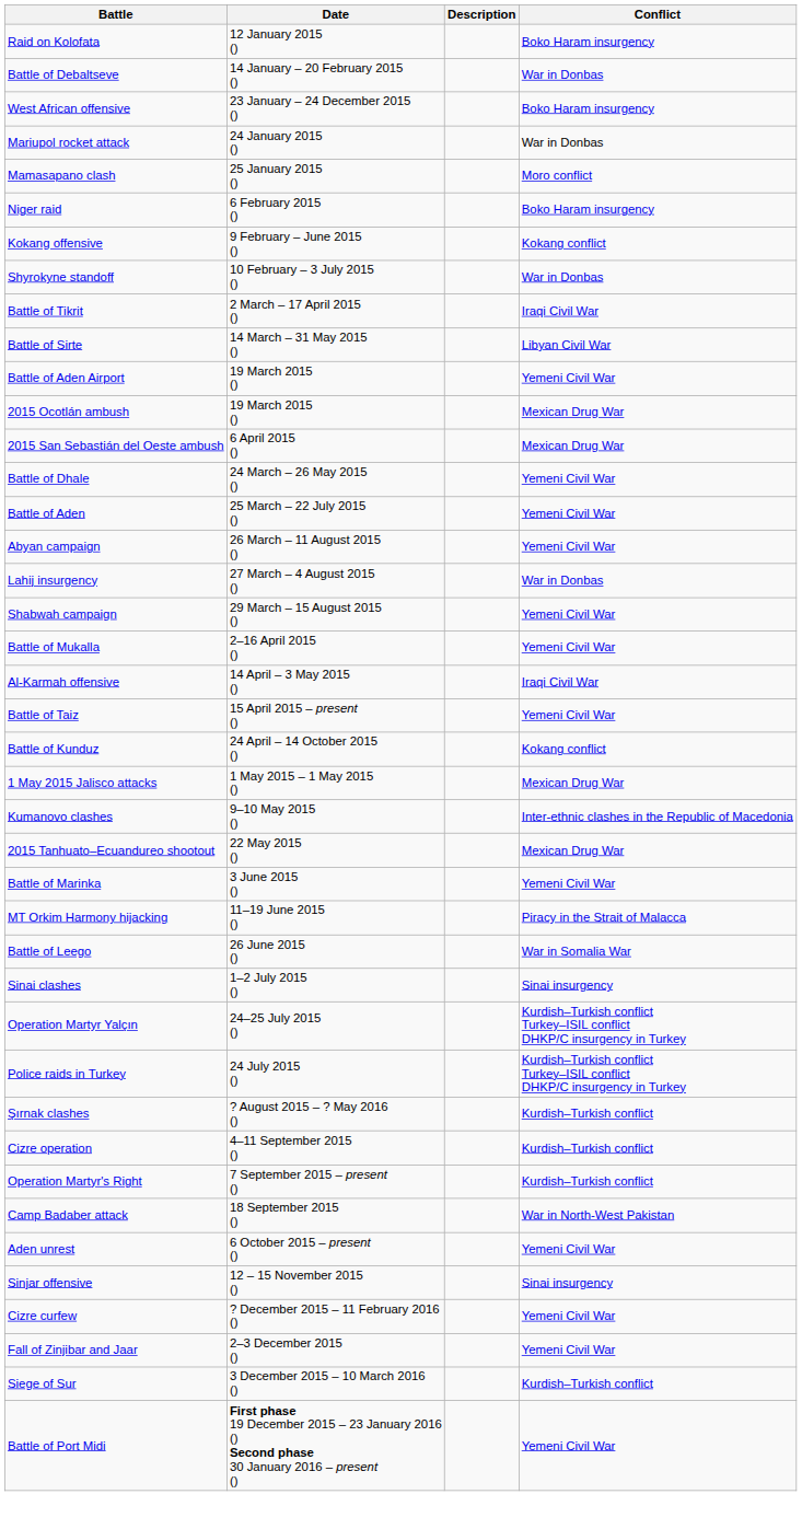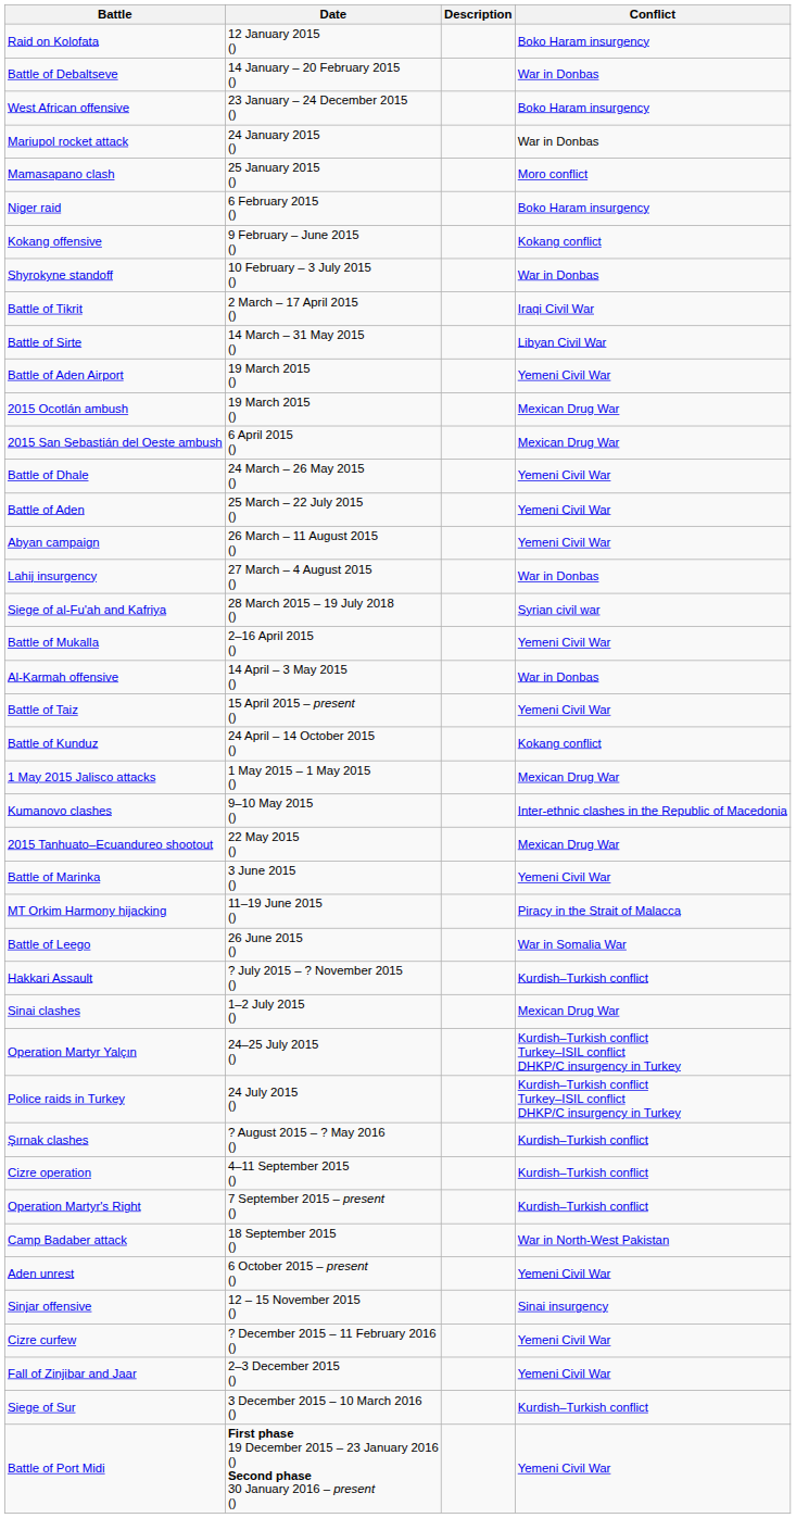+ row: Siege of al-Fu'ah and Kafriya | 28 March 2015 – 19 July 2018 () | Syrian civil war
- row: Shabwah campaign | 29 March – 15 August 2015 () | Yemeni Civil War
Al-Karmah offensive | Conflict: Iraqi Civil War -> War in Donbas
+ row: Hakkari Assault | ? July 2015 – ? November 2015 () | Kurdish–Turkish conflict
Sinai clashes | Conflict: Sinai insurgency -> Mexican Drug War
